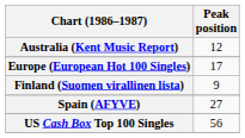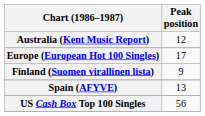Spain (AFYVE) | Peak position: 27 -> 13
